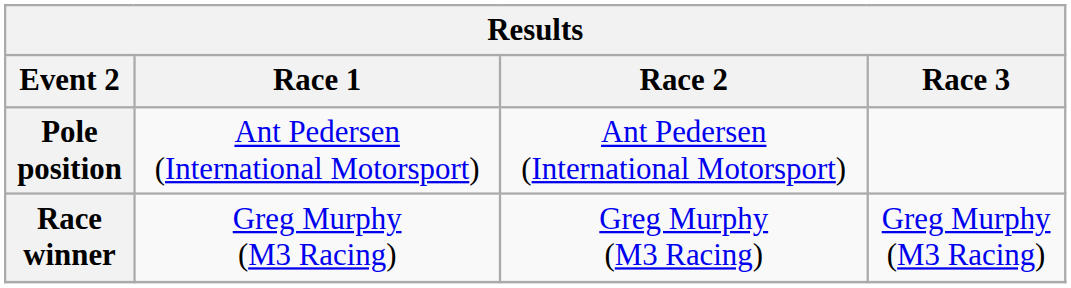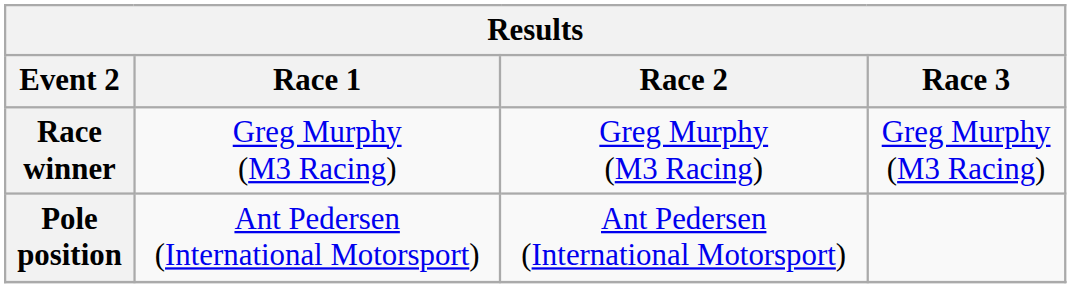rows swapped: Pole position <-> Race winner
